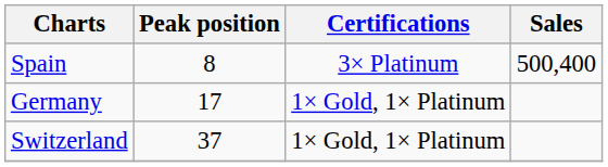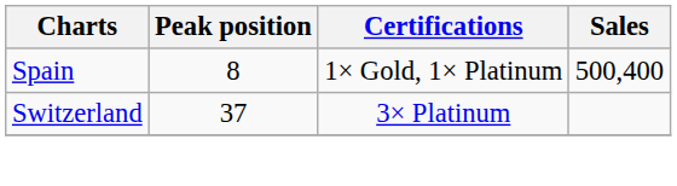Spain | Certifications: 3× Platinum -> 1× Gold, 1× Platinum
- row: Germany | 17 | 1× Gold, 1× Platinum
Switzerland | Certifications: 1× Gold, 1× Platinum -> 3× Platinum
